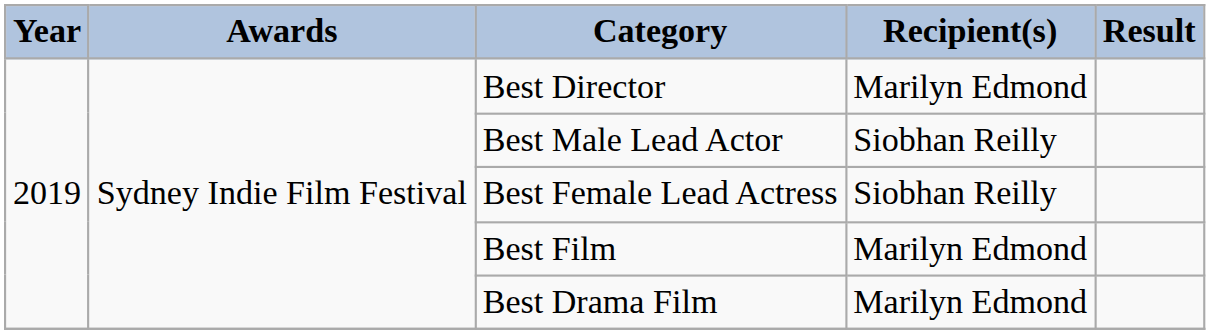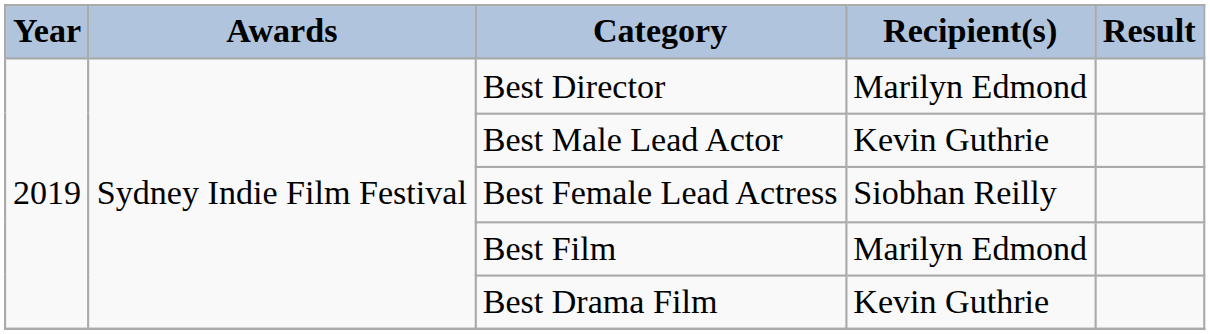Best Male Lead Actor | Recipient(s): Siobhan Reilly -> Kevin Guthrie
Best Drama Film | Recipient(s): Marilyn Edmond -> Kevin Guthrie
